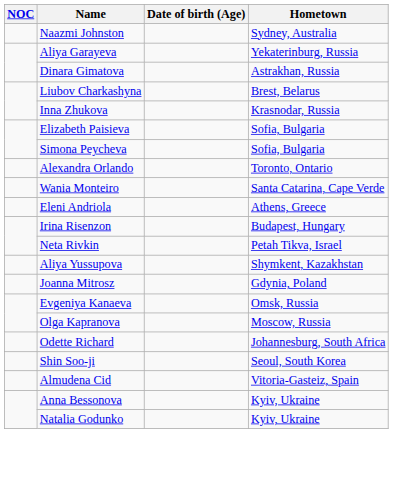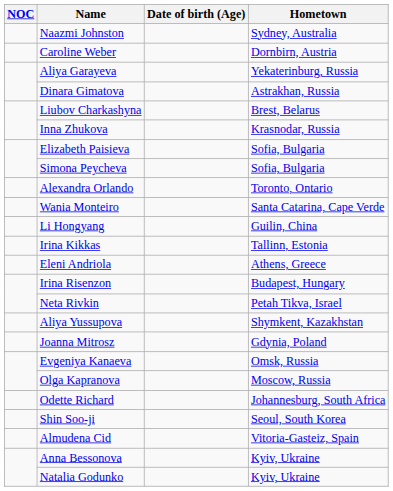+ row: Caroline Weber | Dornbirn, Austria
+ row: Li Hongyang | Guilin, China
+ row: Irina Kikkas | Tallinn, Estonia
